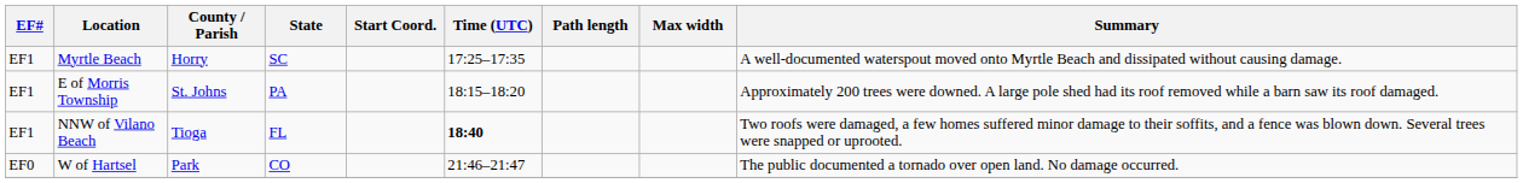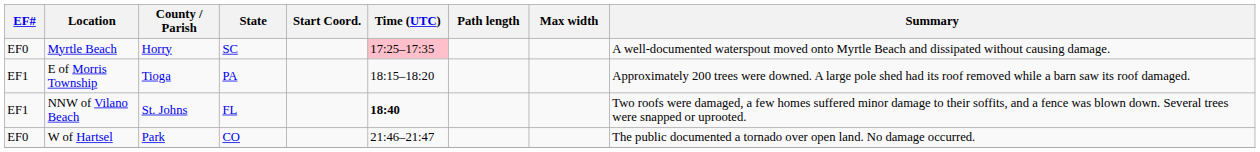Myrtle Beach | EF#: EF1 -> EF0
Myrtle Beach | Time (UTC): no background -> pink background
E of Morris Township | County / Parish: St. Johns -> Tioga
NNW of Vilano Beach | County / Parish: Tioga -> St. Johns
